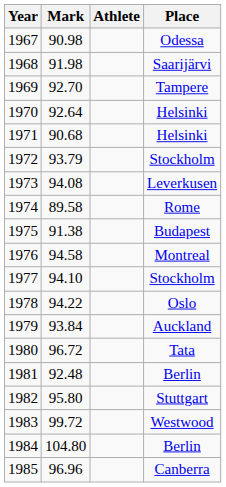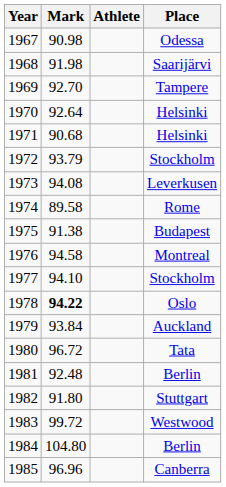1978 | Mark: normal -> bold
1982 | Mark: 95.80 -> 91.80
